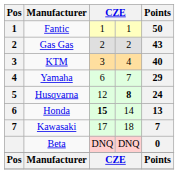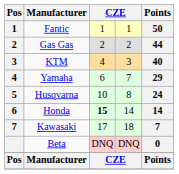Gas Gas | Points: 43 -> 44
KTM | column 3: 3 -> 4
KTM | column 4: 4 -> 3
Husqvarna | column 3: 12 -> 10
Husqvarna | column 4: bold -> normal
Honda | Points: 13 -> 14
